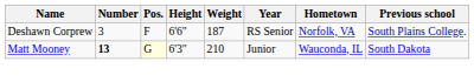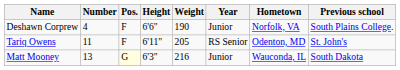Deshawn Corprew | Number: 3 -> 4
Deshawn Corprew | Weight: 187 -> 190
Deshawn Corprew | Year: RS Senior -> Junior
+ row: Tariq Owens | 11 | F | 6'11" | 205 | RS Senior | Odenton, MD | St. John's
Matt Mooney | Number: bold -> normal
Matt Mooney | Weight: 210 -> 216
